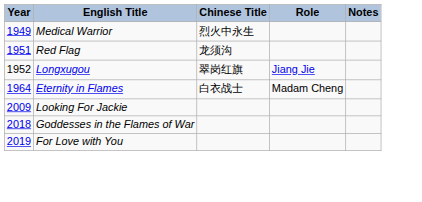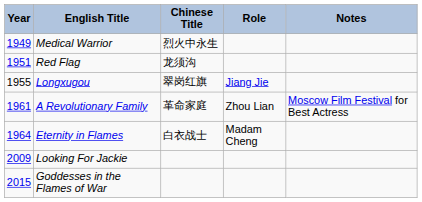Longxugou | Year: 1952 -> 1955
+ row: 1961 | A Revolutionary Family | 革命家庭 | Zhou Lian | Moscow Film Festival for Best Actress
Goddesses in the Flames of War | Year: 2018 -> 2015
- row: 2019 | For Love with You
